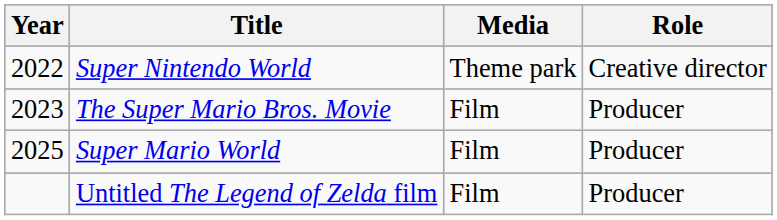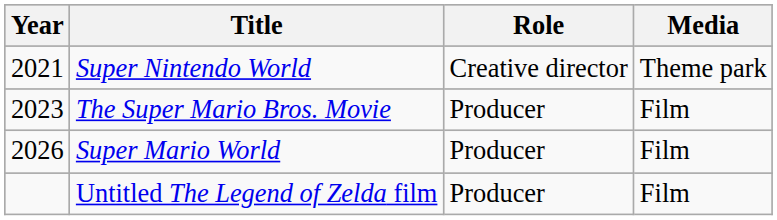columns swapped: Media <-> Role
Super Nintendo World | Year: 2022 -> 2021
Super Mario World | Year: 2025 -> 2026
